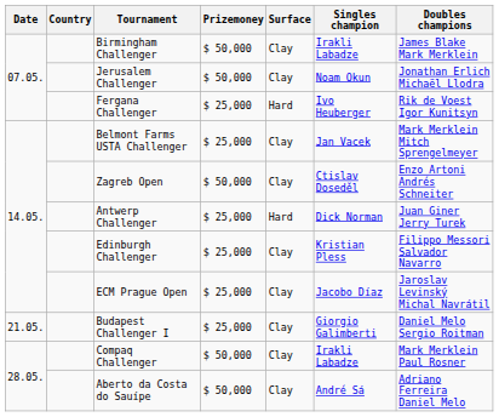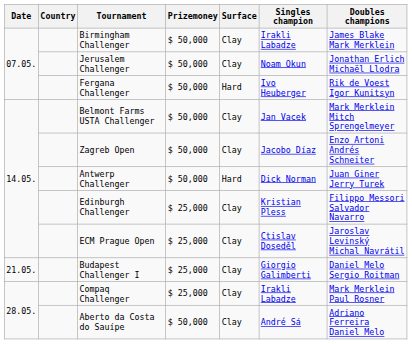Fergana Challenger | Prizemoney: $ 25,000 -> $ 50,000
Belmont Farms USTA Challenger | Prizemoney: $ 25,000 -> $ 50,000
Zagreb Open | Singles champion: Ctislav Doseděl -> Jacobo Díaz
Antwerp Challenger | Prizemoney: $ 25,000 -> $ 50,000
ECM Prague Open | Singles champion: Jacobo Díaz -> Ctislav Doseděl
Compaq Challenger | Prizemoney: $ 50,000 -> $ 25,000
